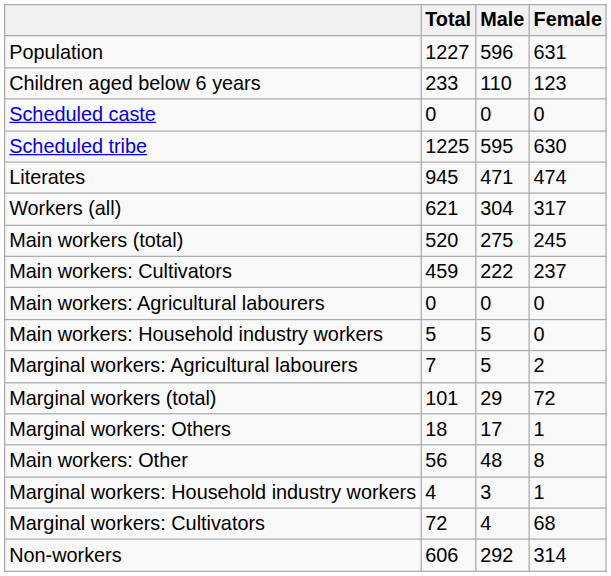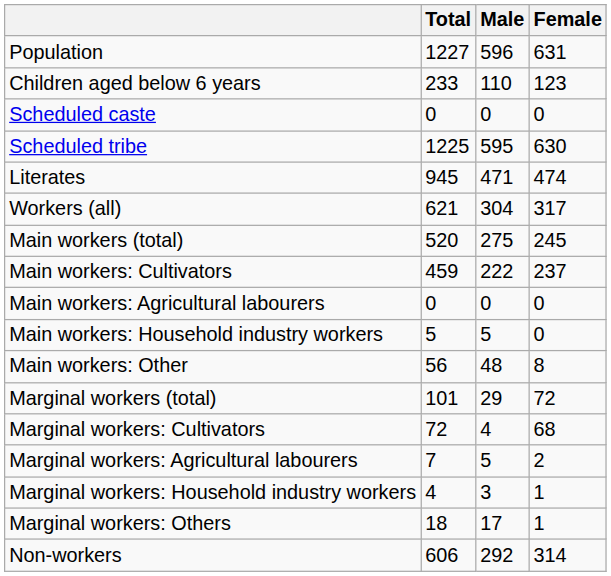rows swapped: Main workers: Other <-> Marginal workers: Agricultural labourers
rows swapped: Marginal workers: Cultivators <-> Marginal workers: Others
